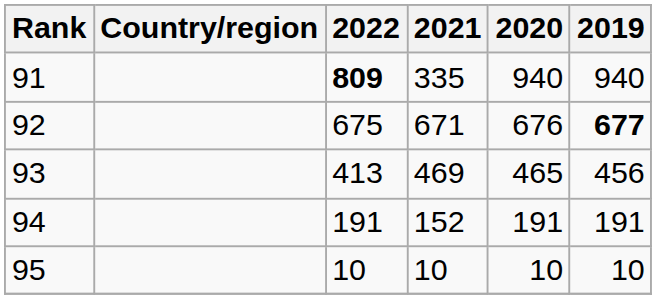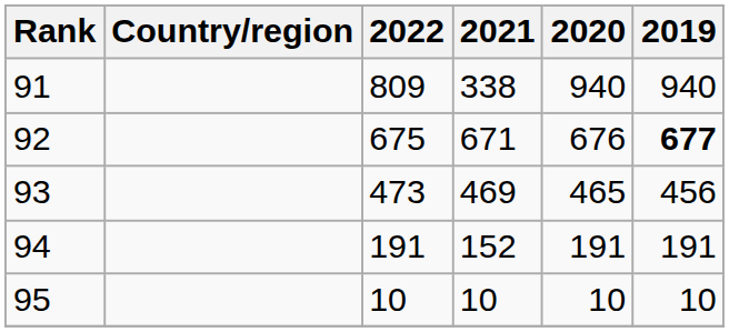91 | 2022: bold -> normal
91 | 2021: 335 -> 338
93 | 2022: 413 -> 473
